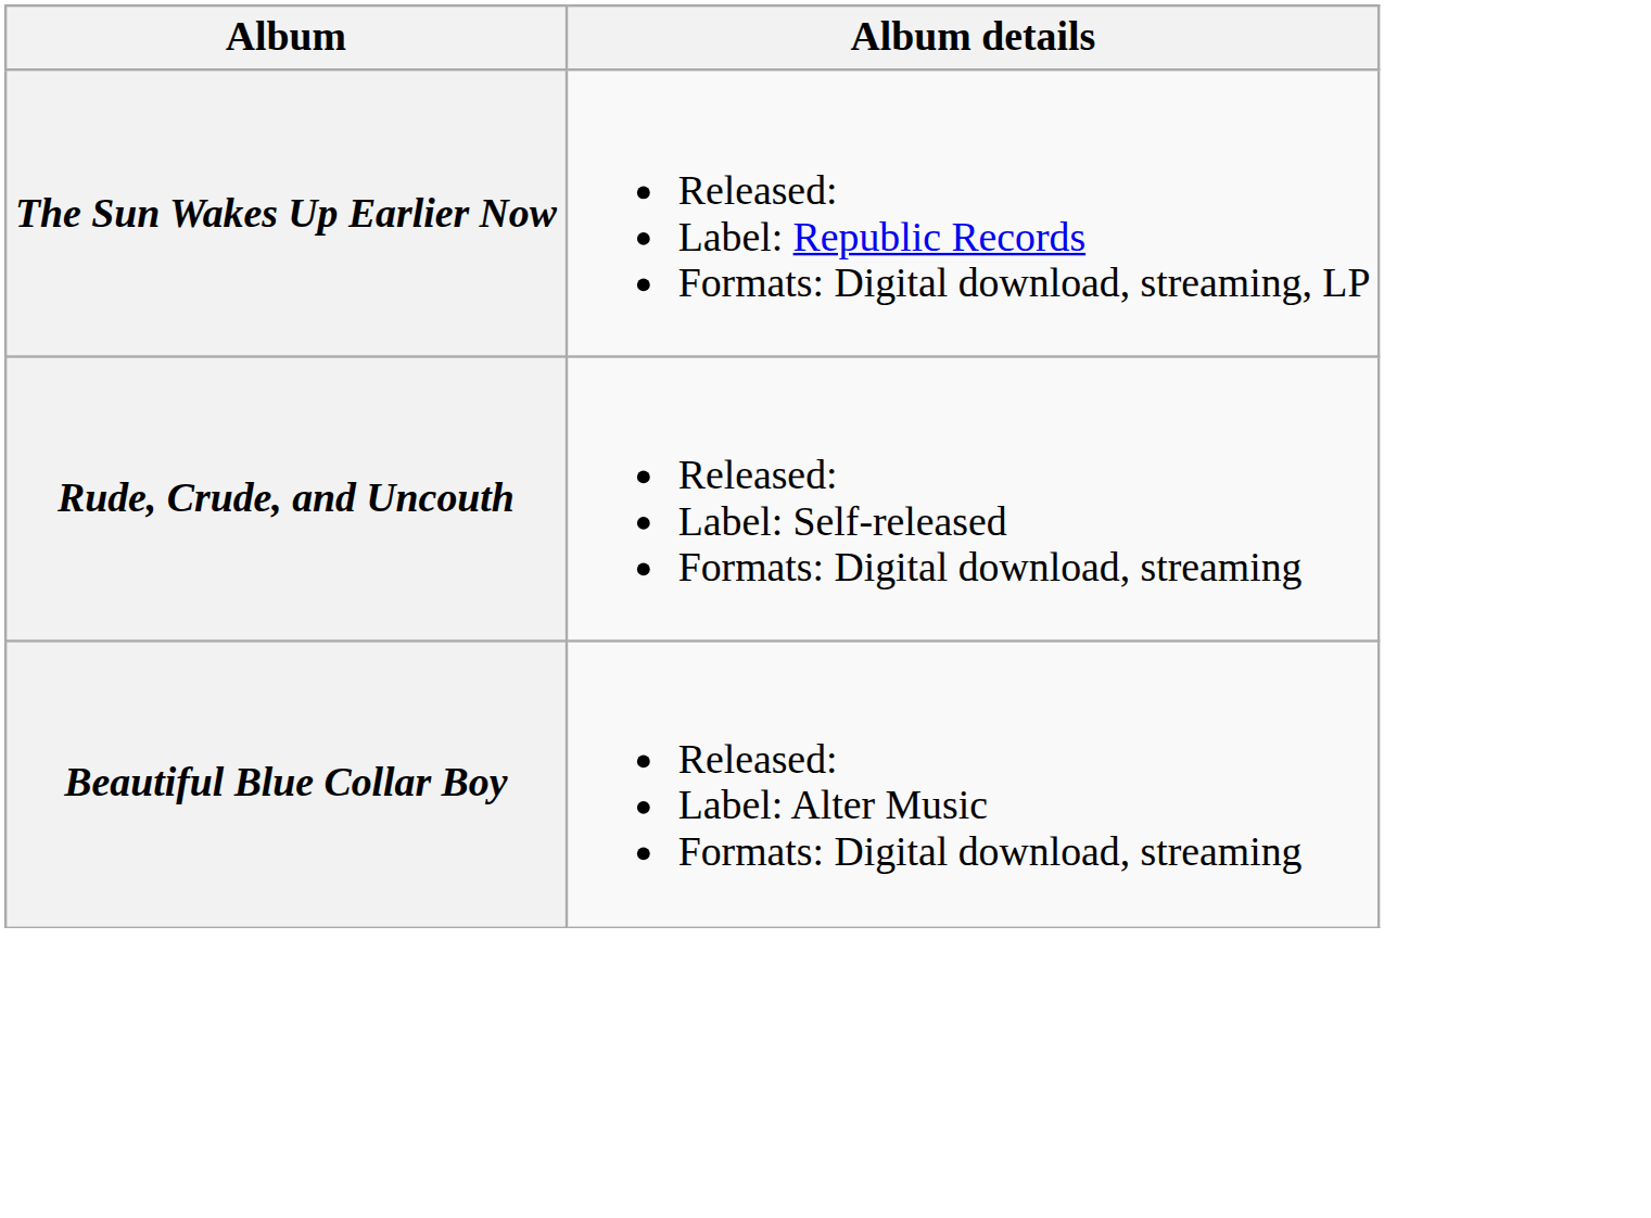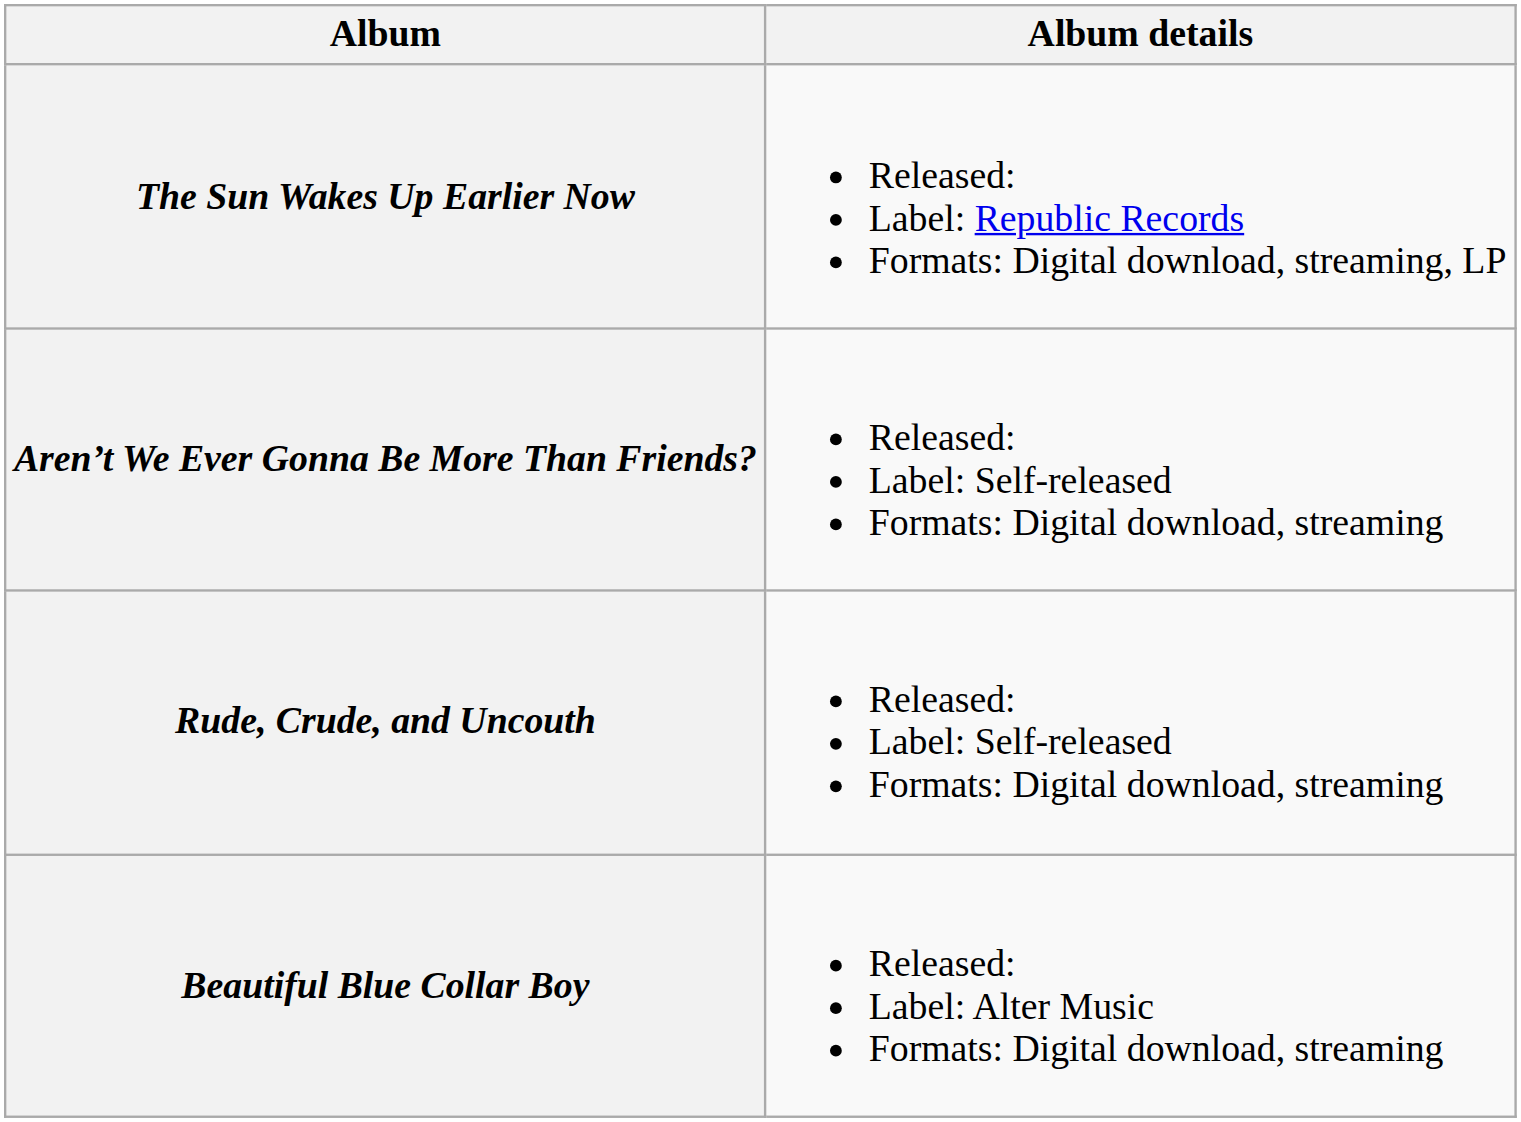+ row: Aren’t We Ever Gonna Be More Than Friends? | Released: Label: Self-released Formats: Digital download, streaming
